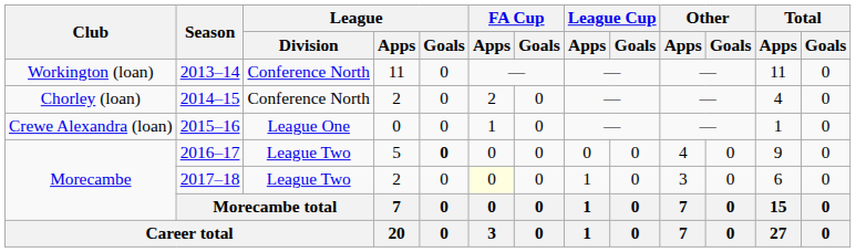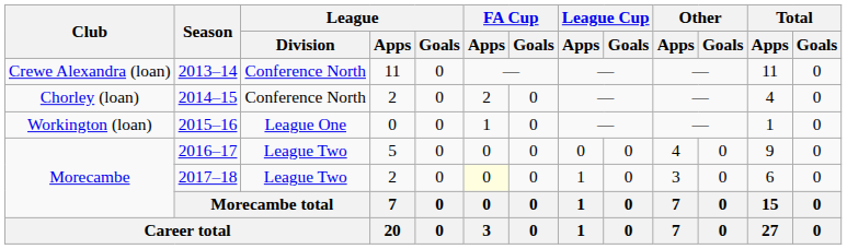2013–14 | Club: Workington (loan) -> Crewe Alexandra (loan)
2015–16 | Club: Crewe Alexandra (loan) -> Workington (loan)
2016–17 | League / Goals: bold -> normal
